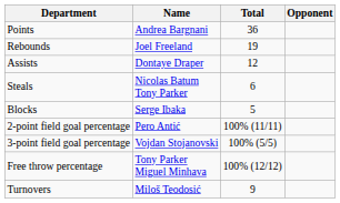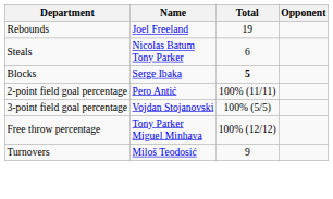- row: Points | Andrea Bargnani | 36
- row: Assists | Dontaye Draper | 12
Blocks | Total: normal -> bold
